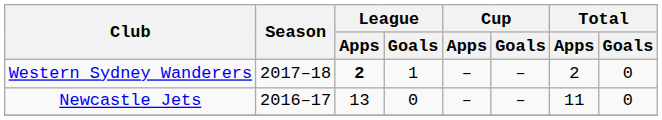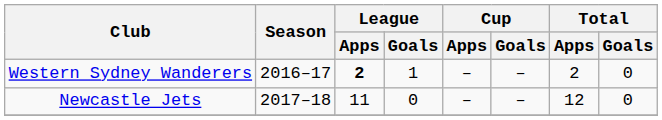Western Sydney Wanderers | Season: 2017–18 -> 2016–17
Newcastle Jets | Season: 2016–17 -> 2017–18
Newcastle Jets | League / Apps: 13 -> 11
Newcastle Jets | Total / Apps: 11 -> 12
